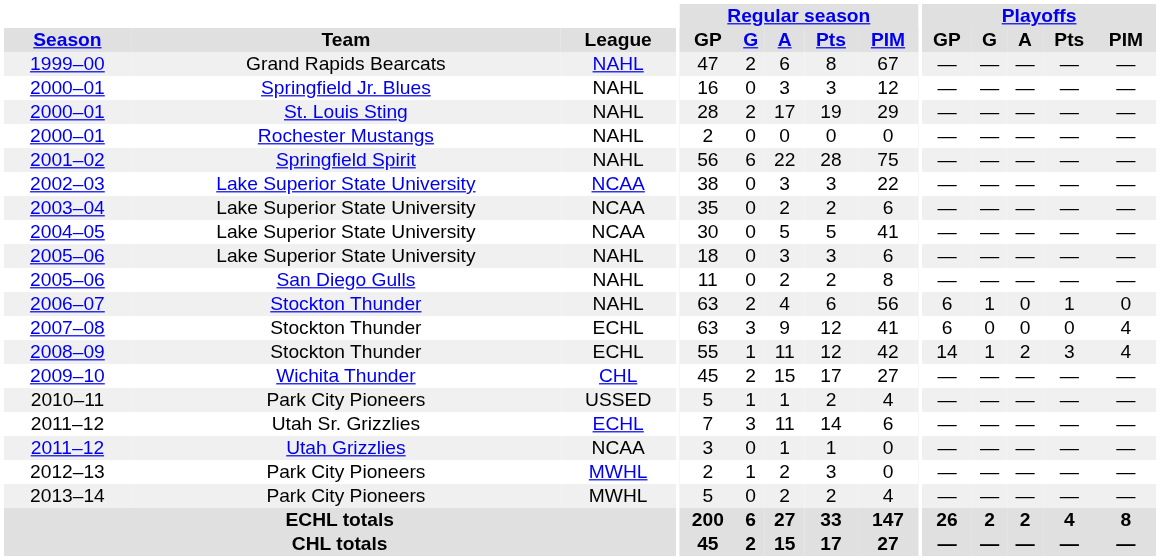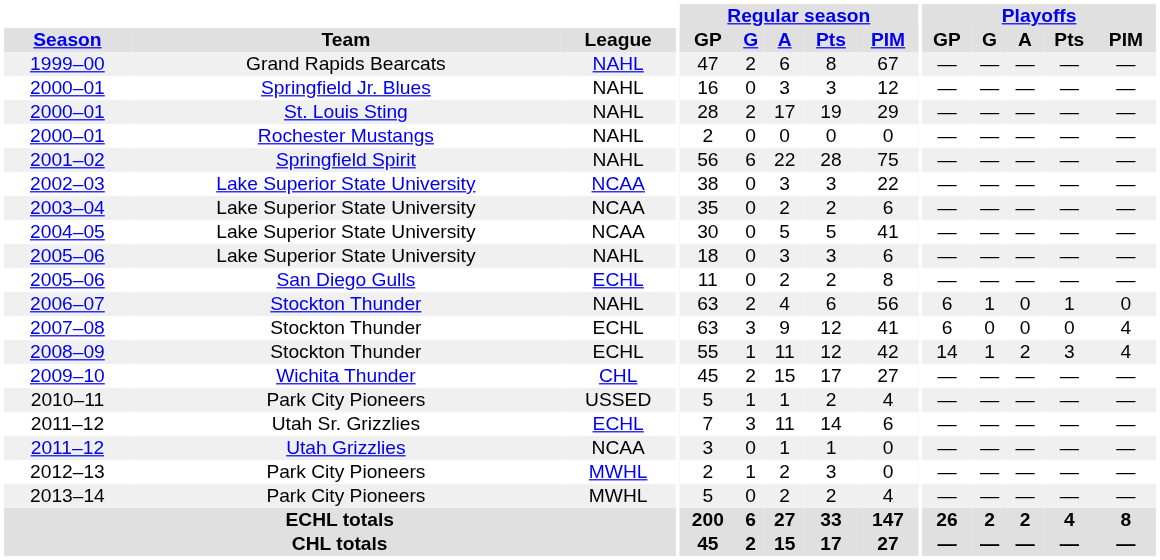2005–06 / San Diego Gulls | League: NAHL -> ECHL
